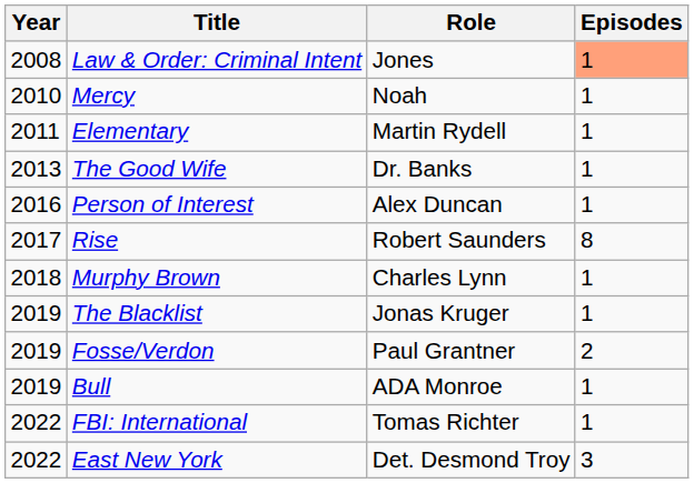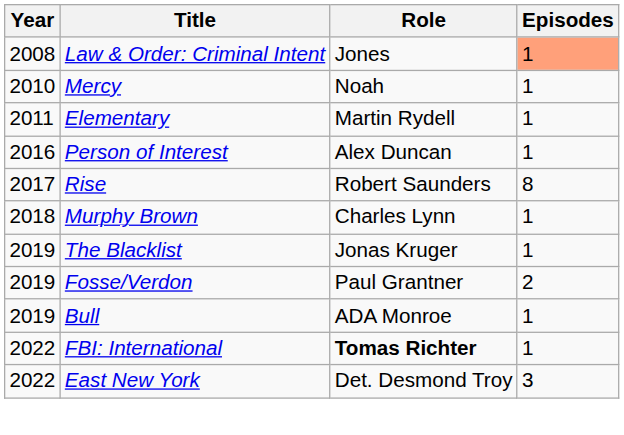- row: 2013 | The Good Wife | Dr. Banks | 1
FBI: International | Role: normal -> bold
